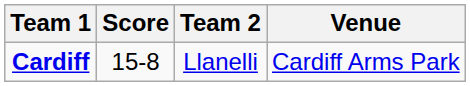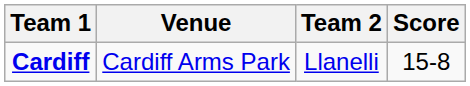columns swapped: Score <-> Venue
